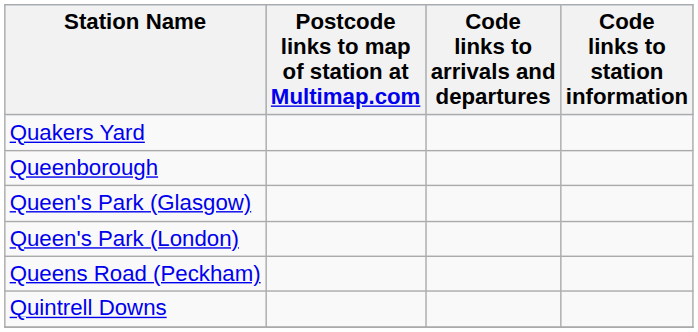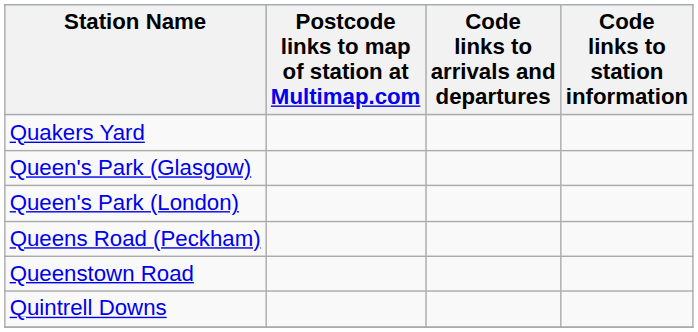- row: Queenborough
+ row: Queenstown Road
